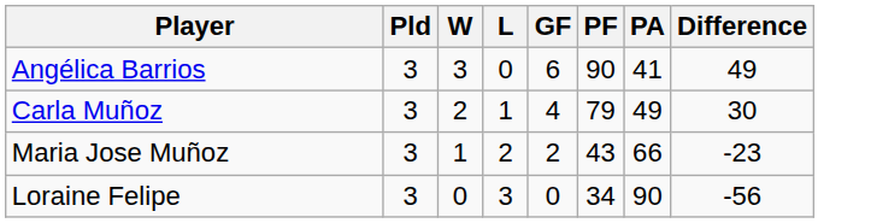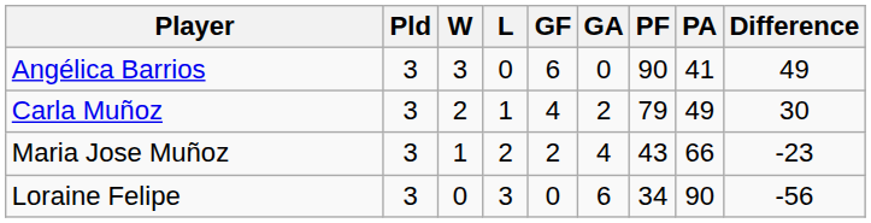+ column: GA | 0 | 2 | 4 | 6
